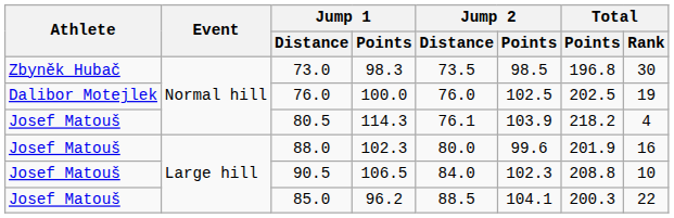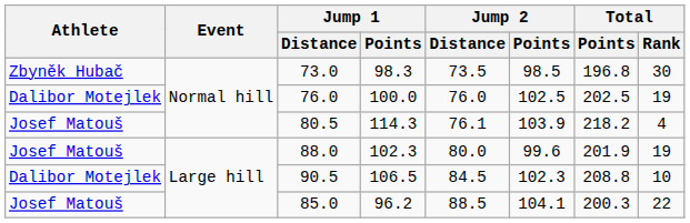88.0 | Total / Rank: 16 -> 19
90.5 | Athlete: Josef Matouš -> Dalibor Motejlek
90.5 | Jump 2 / Distance: 84.0 -> 84.5
